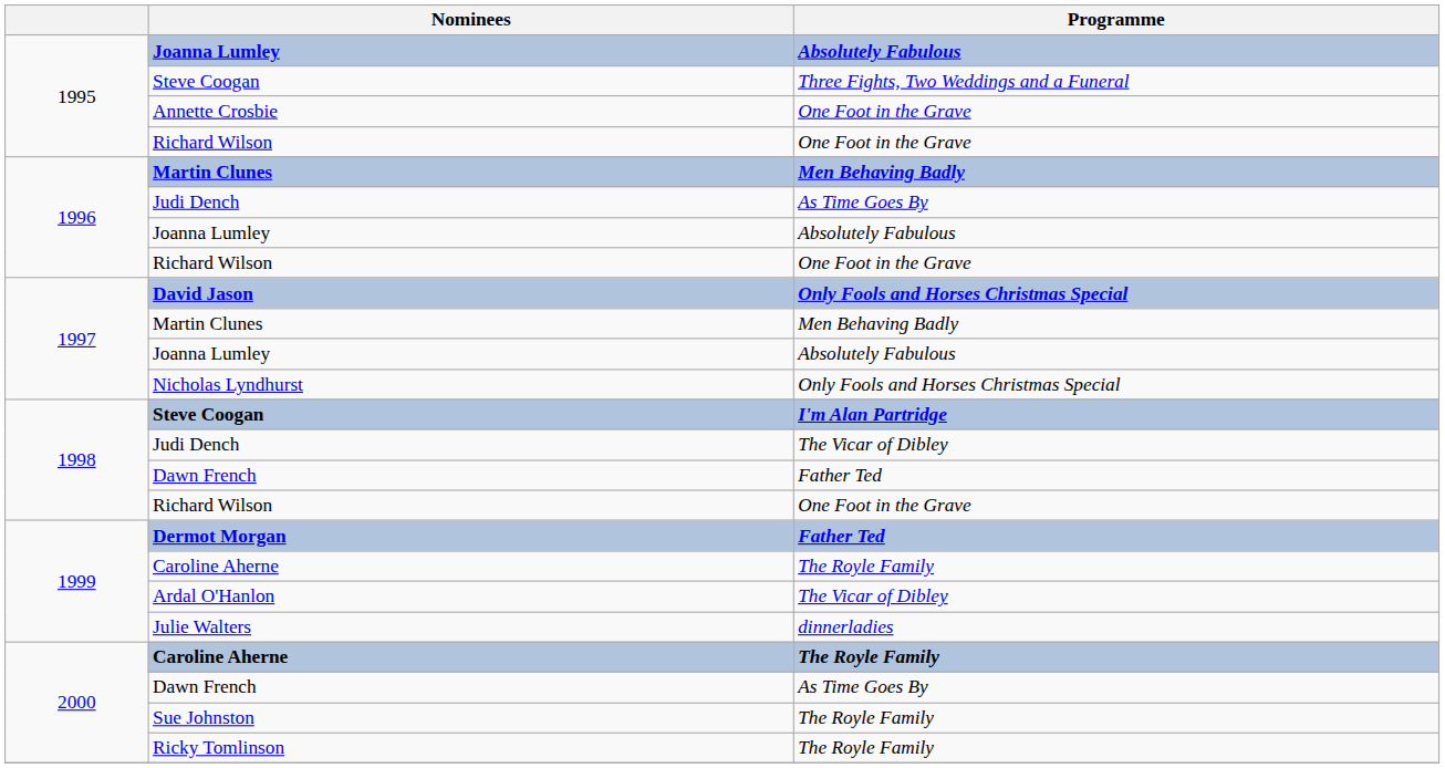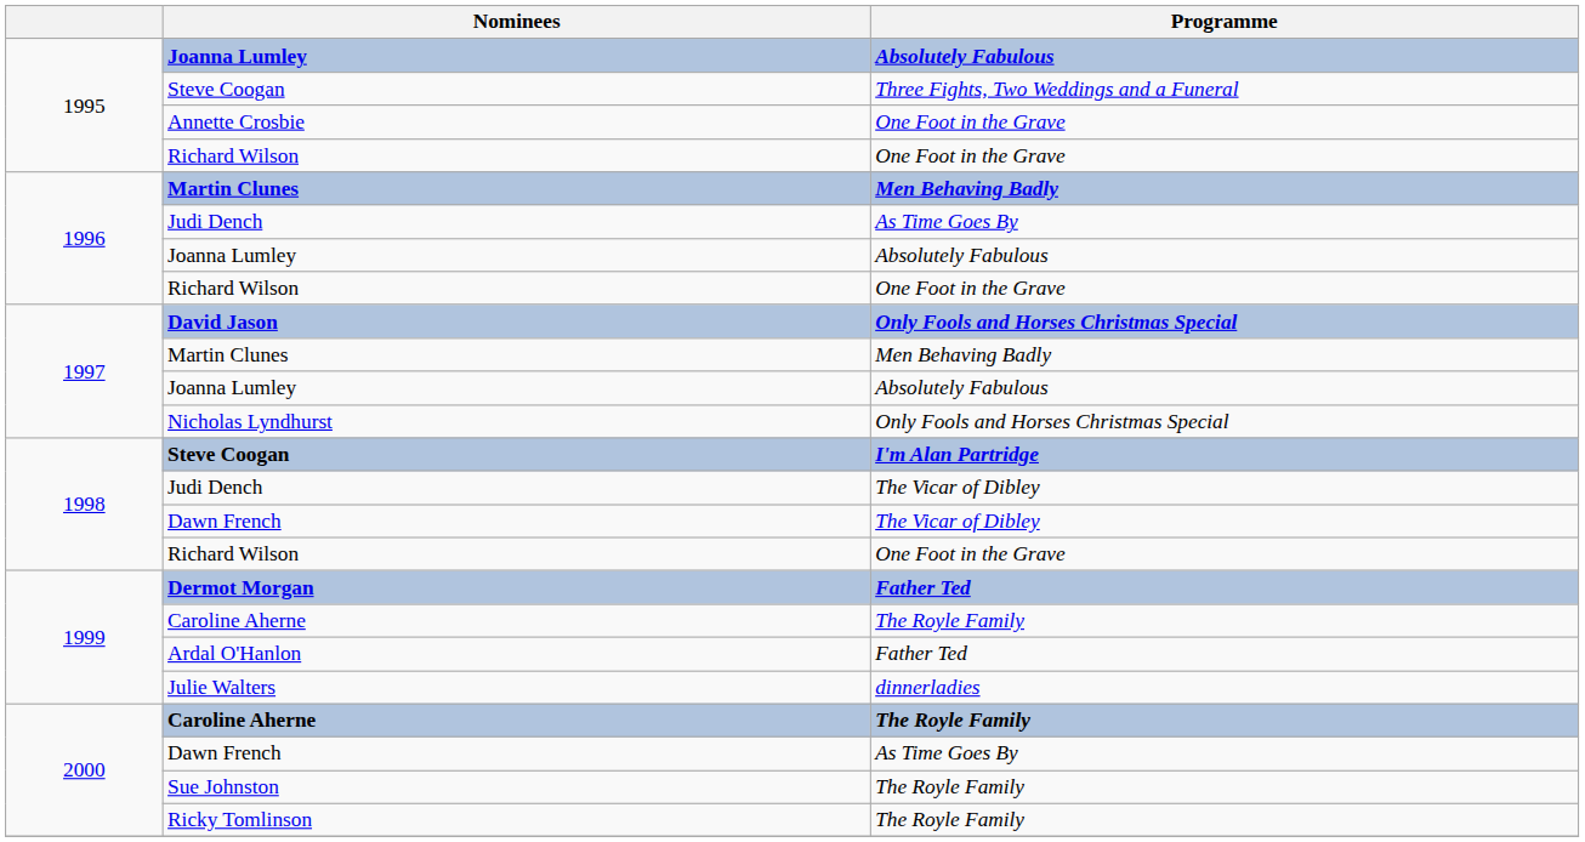1998 / Dawn French | Programme: Father Ted -> The Vicar of Dibley
Ardal O'Hanlon | Programme: The Vicar of Dibley -> Father Ted
